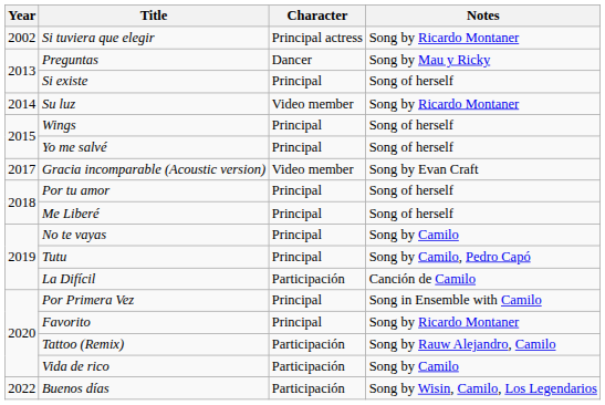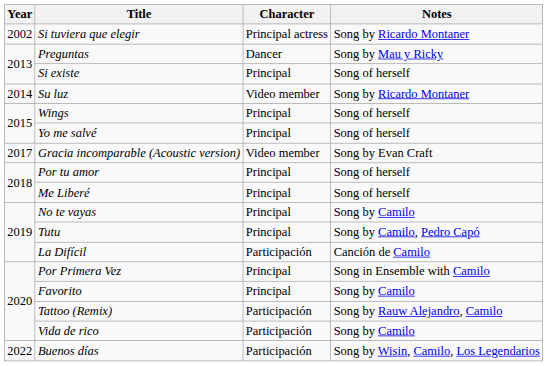Favorito | Notes: Song by Ricardo Montaner -> Song by Camilo
